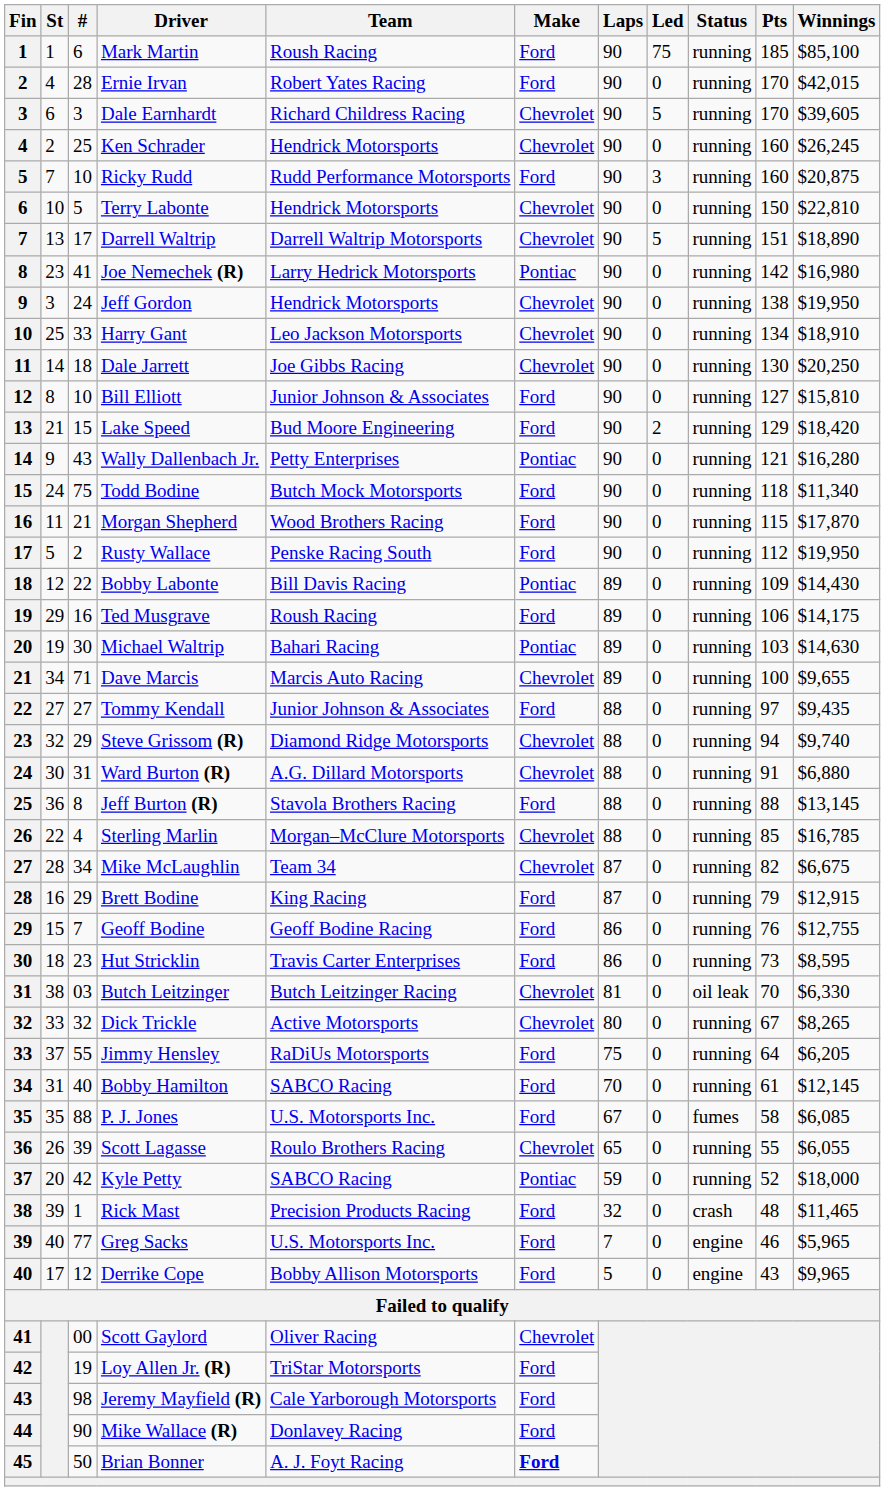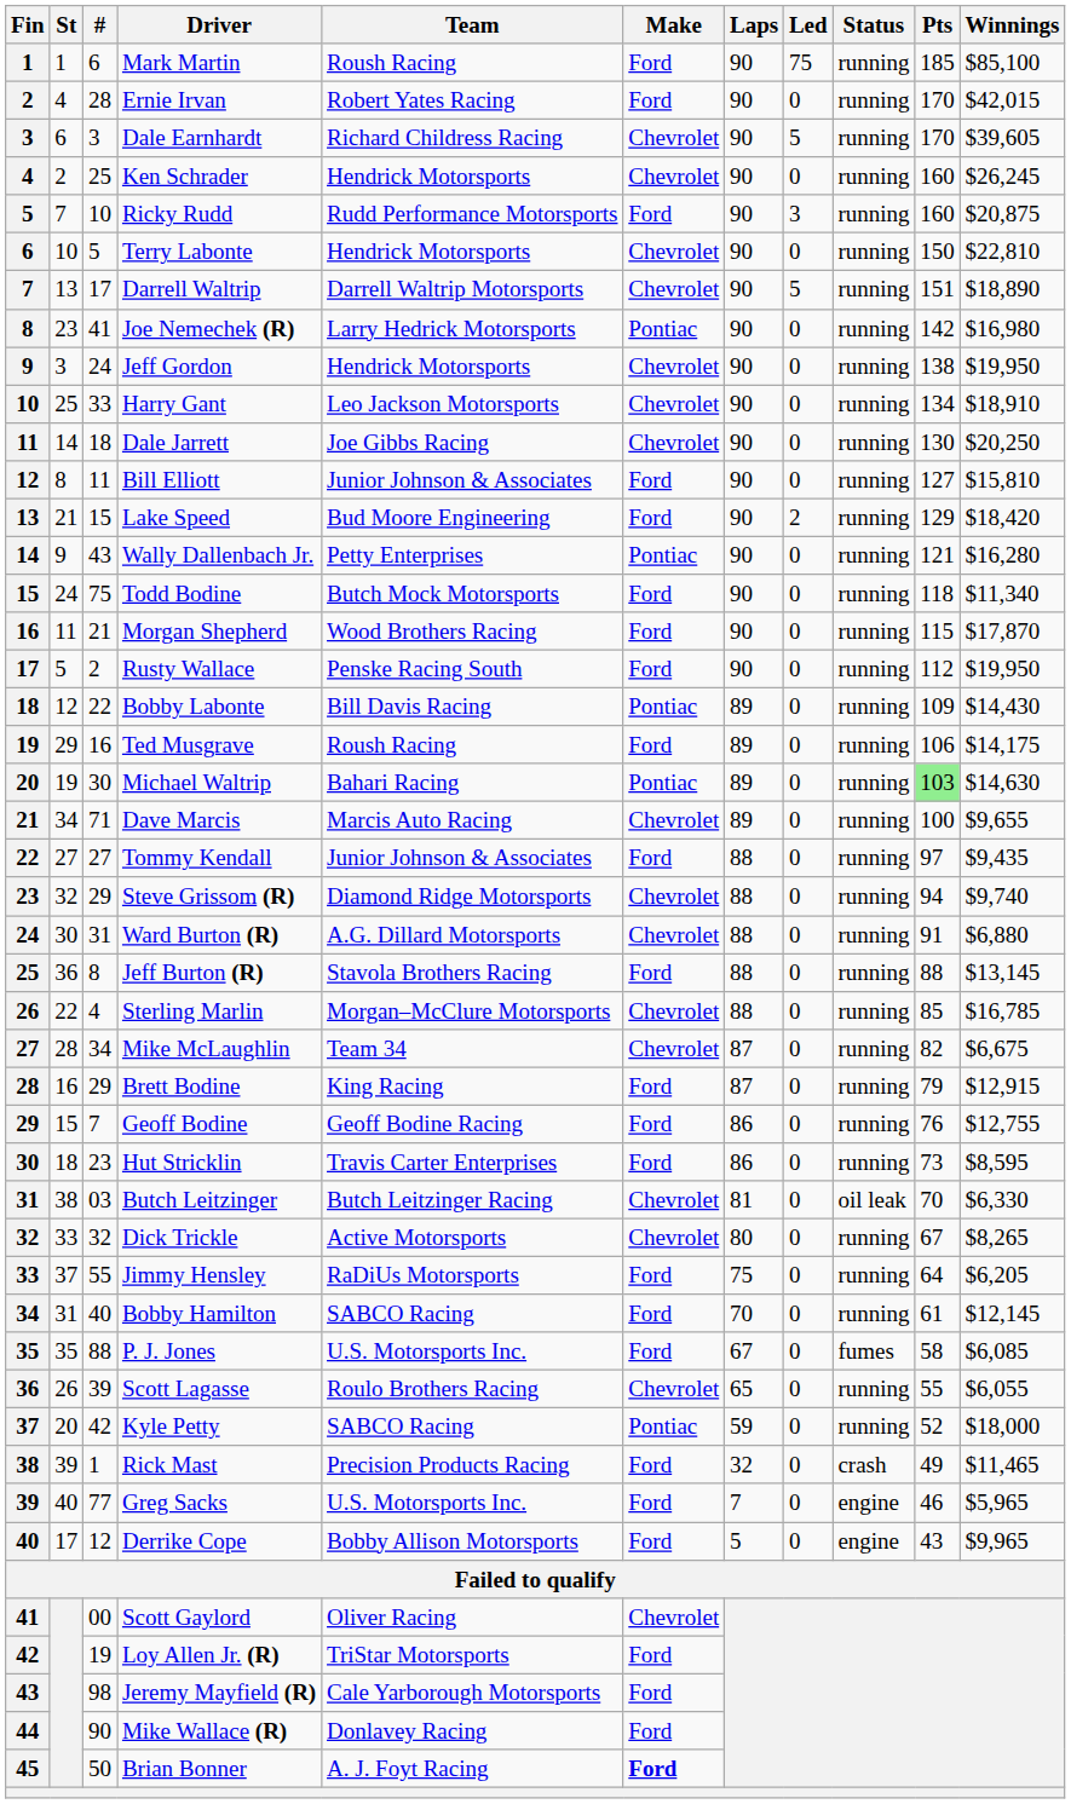Bill Elliott | #: 10 -> 11
Michael Waltrip | Pts: no background -> lightgreen background
Rick Mast | Pts: 48 -> 49
